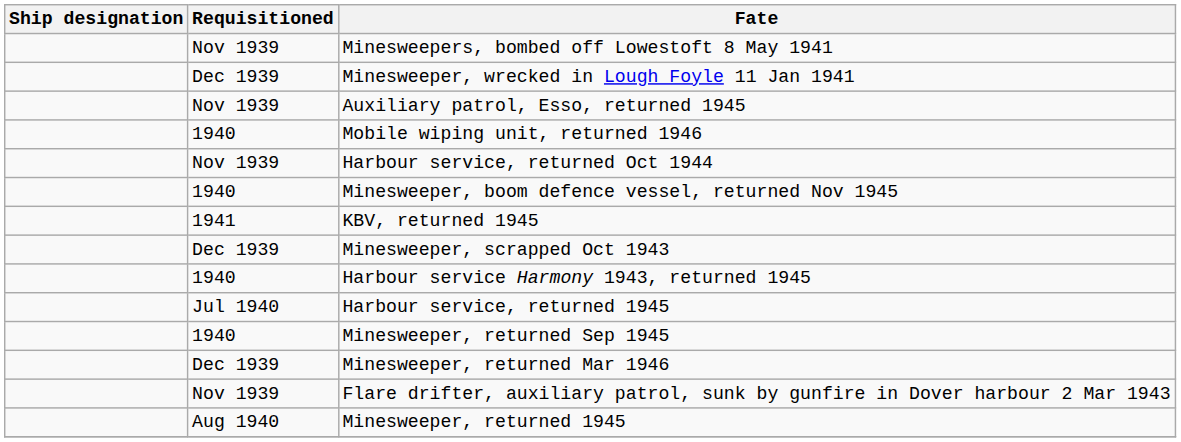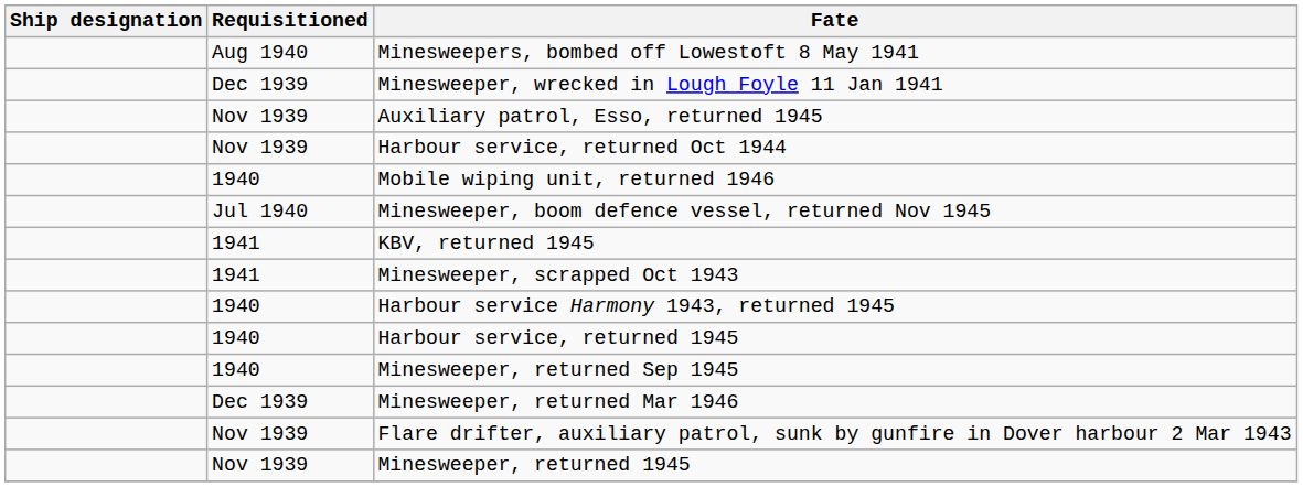Minesweepers, bombed off Lowestoft 8 May 1941 | Requisitioned: Nov 1939 -> Aug 1940
rows swapped: Mobile wiping unit, returned 1946 <-> Harbour service, returned Oct 1944
Minesweeper, boom defence vessel, returned Nov 1945 | Requisitioned: 1940 -> Jul 1940
Minesweeper, scrapped Oct 1943 | Requisitioned: Dec 1939 -> 1941
Harbour service, returned 1945 | Requisitioned: Jul 1940 -> 1940
Minesweeper, returned 1945 | Requisitioned: Aug 1940 -> Nov 1939
